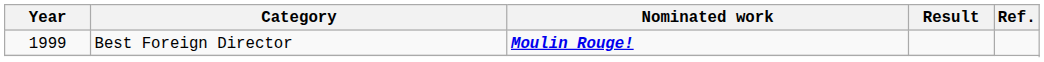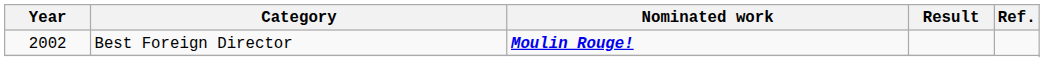Best Foreign Director | Year: 1999 -> 2002
